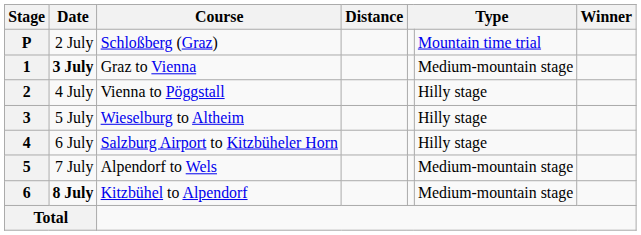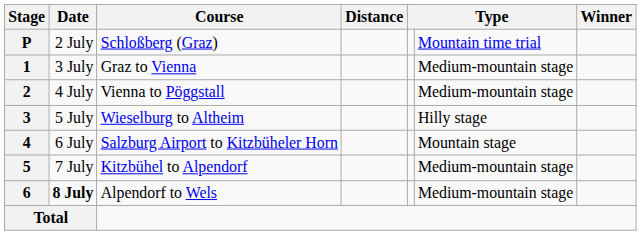1 | Date: bold -> normal
2 | column 6: Hilly stage -> Medium-mountain stage
4 | column 6: Hilly stage -> Mountain stage
5 | Course: Alpendorf to Wels -> Kitzbühel to Alpendorf
6 | Course: Kitzbühel to Alpendorf -> Alpendorf to Wels
